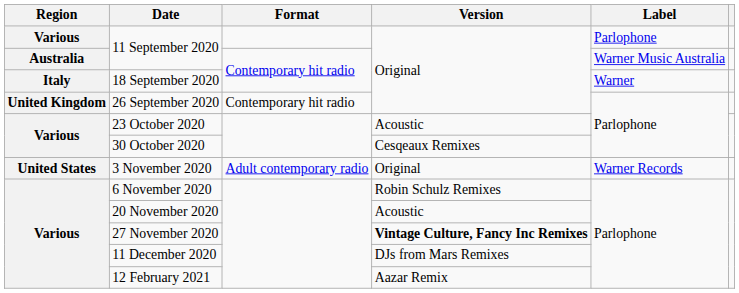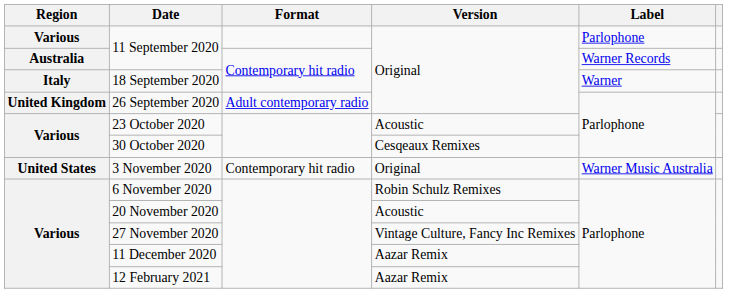Australia / 11 September 2020 | Label: Warner Music Australia -> Warner Records
26 September 2020 | Format: Contemporary hit radio -> Adult contemporary radio
3 November 2020 | Format: Adult contemporary radio -> Contemporary hit radio
3 November 2020 | Label: Warner Records -> Warner Music Australia
27 November 2020 | Version: bold -> normal
11 December 2020 | Version: DJs from Mars Remixes -> Aazar Remix
